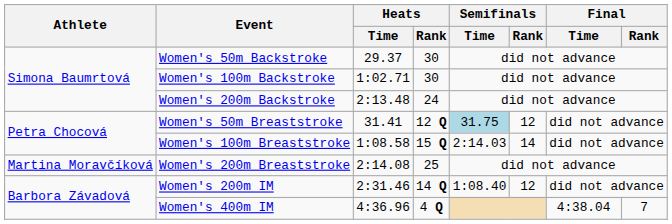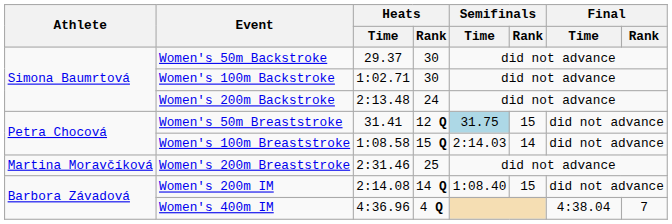Women's 50m Breaststroke | Semifinals / Rank: 12 -> 15
Women's 200m Breaststroke | Heats / Time: 2:14.08 -> 2:31.46
Women's 200m IM | Heats / Time: 2:31.46 -> 2:14.08
Women's 200m IM | Semifinals / Rank: 12 -> 15
